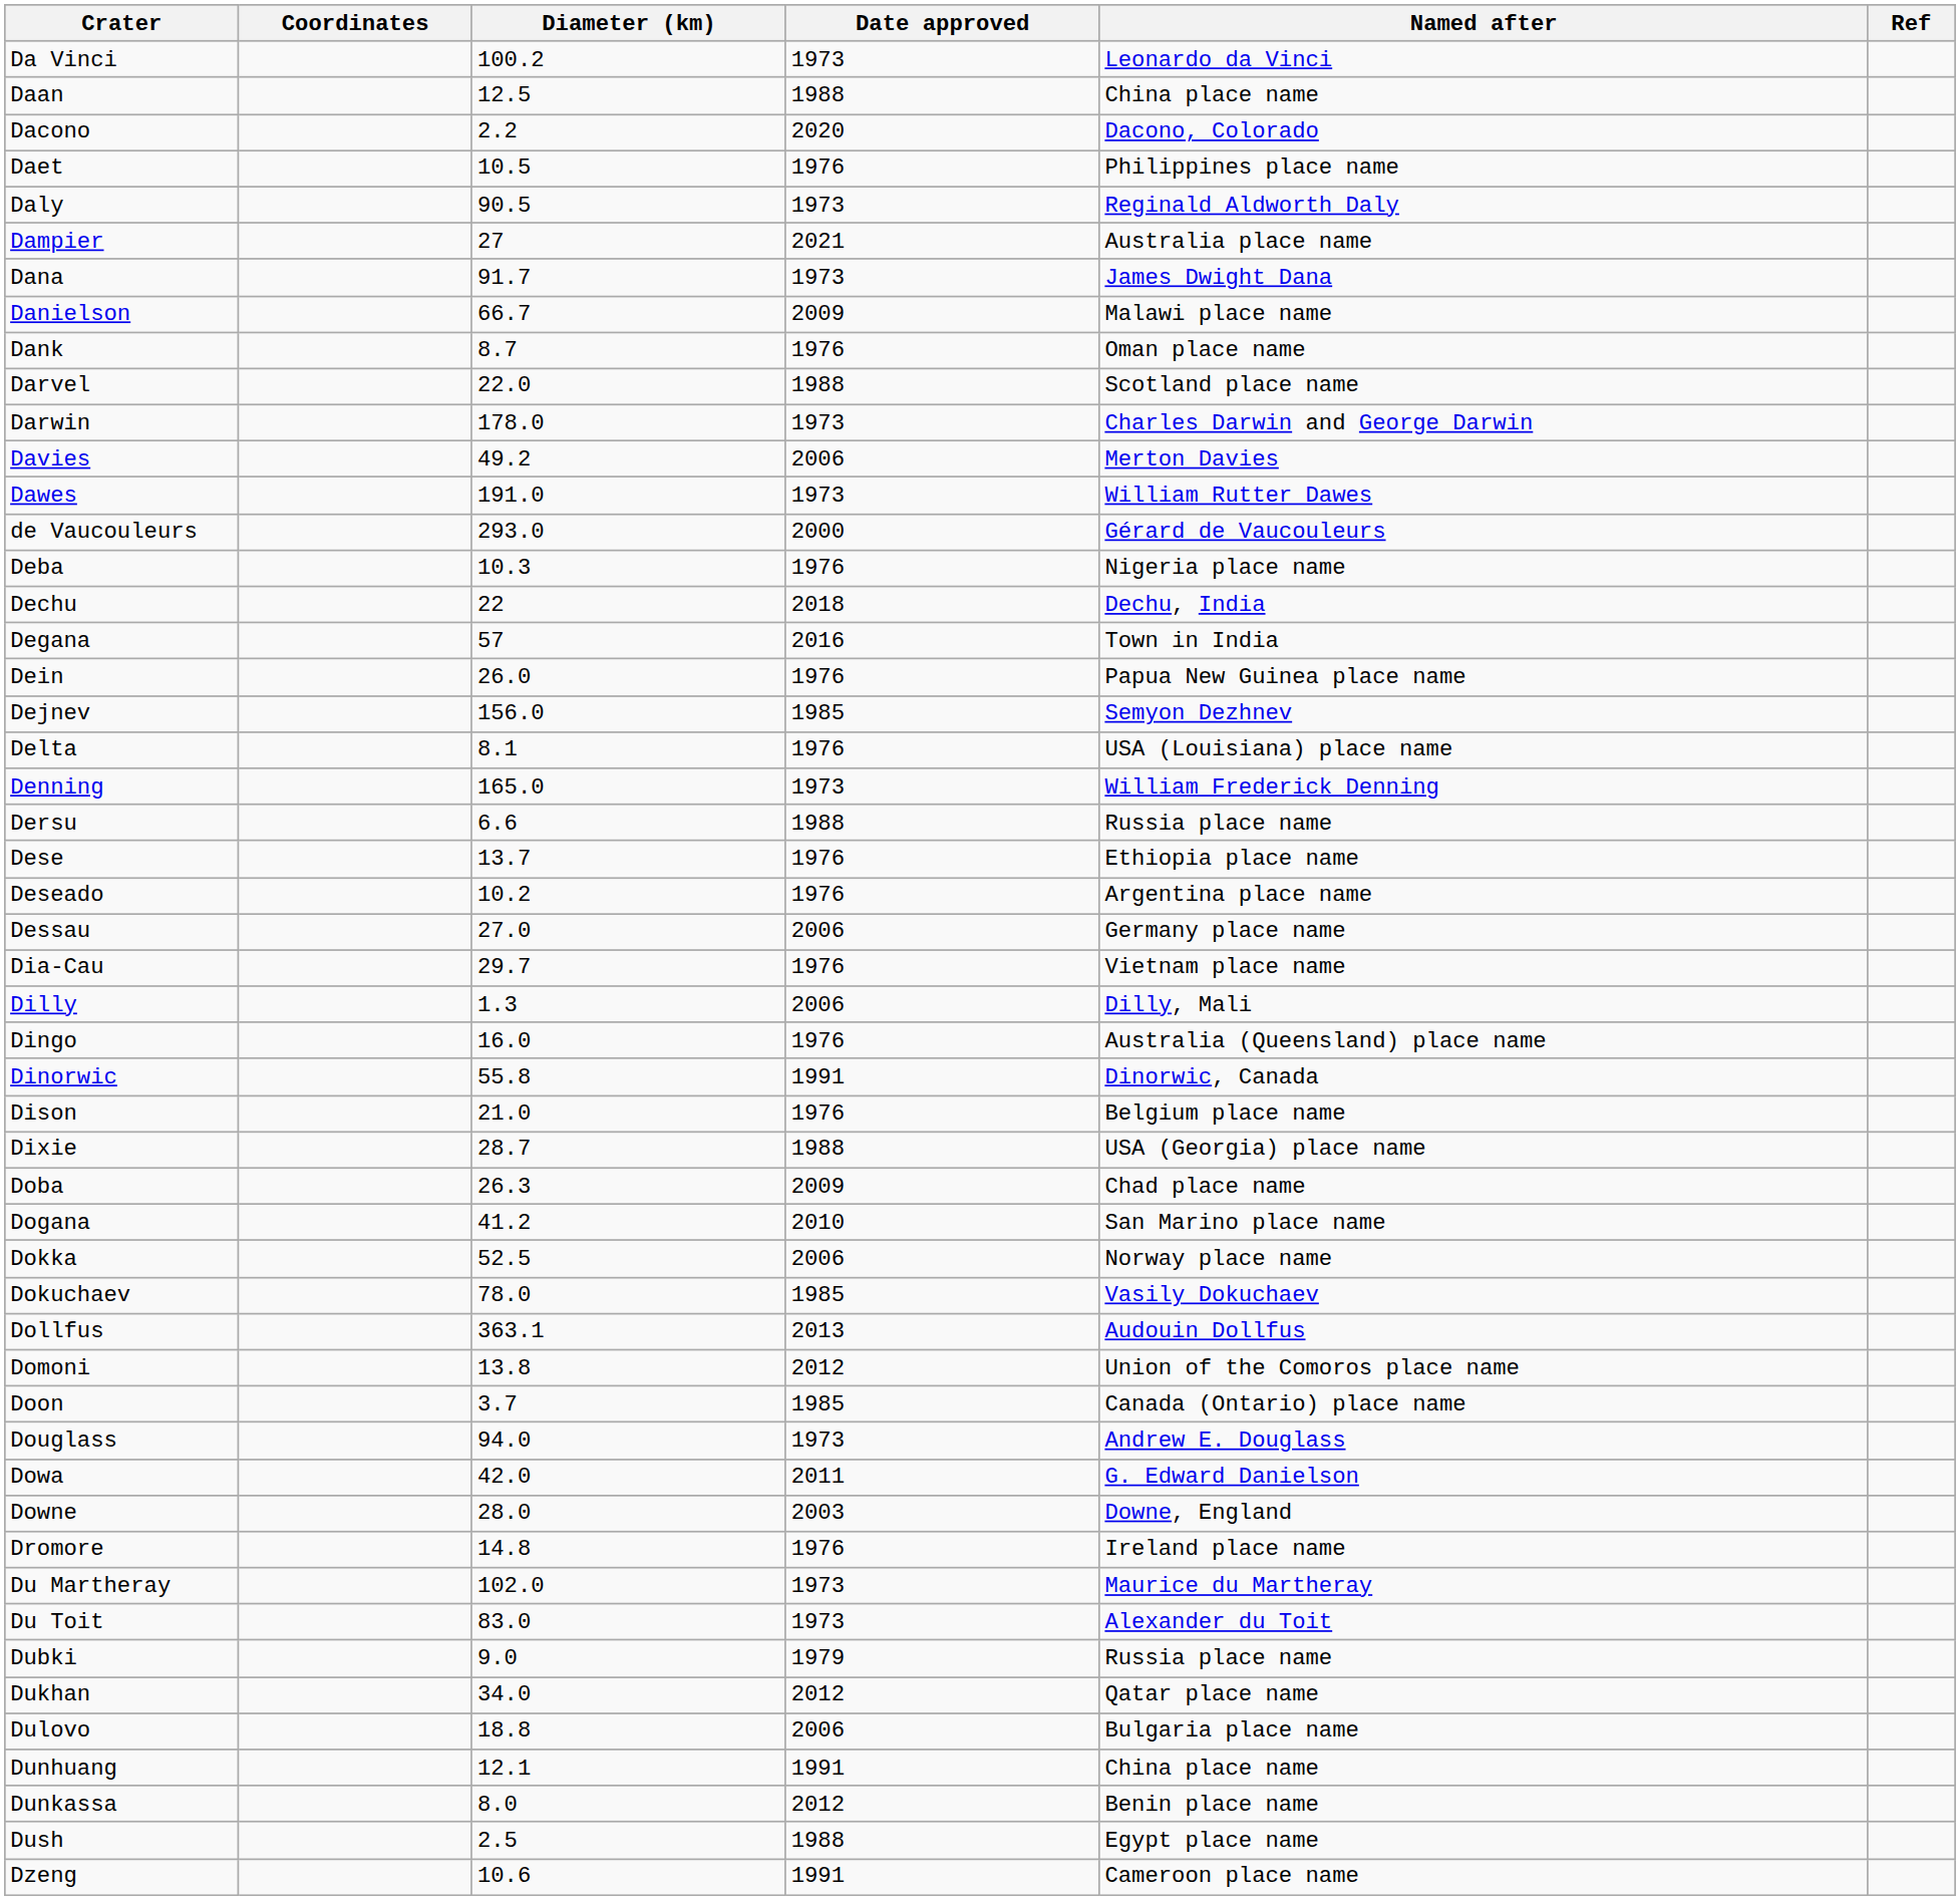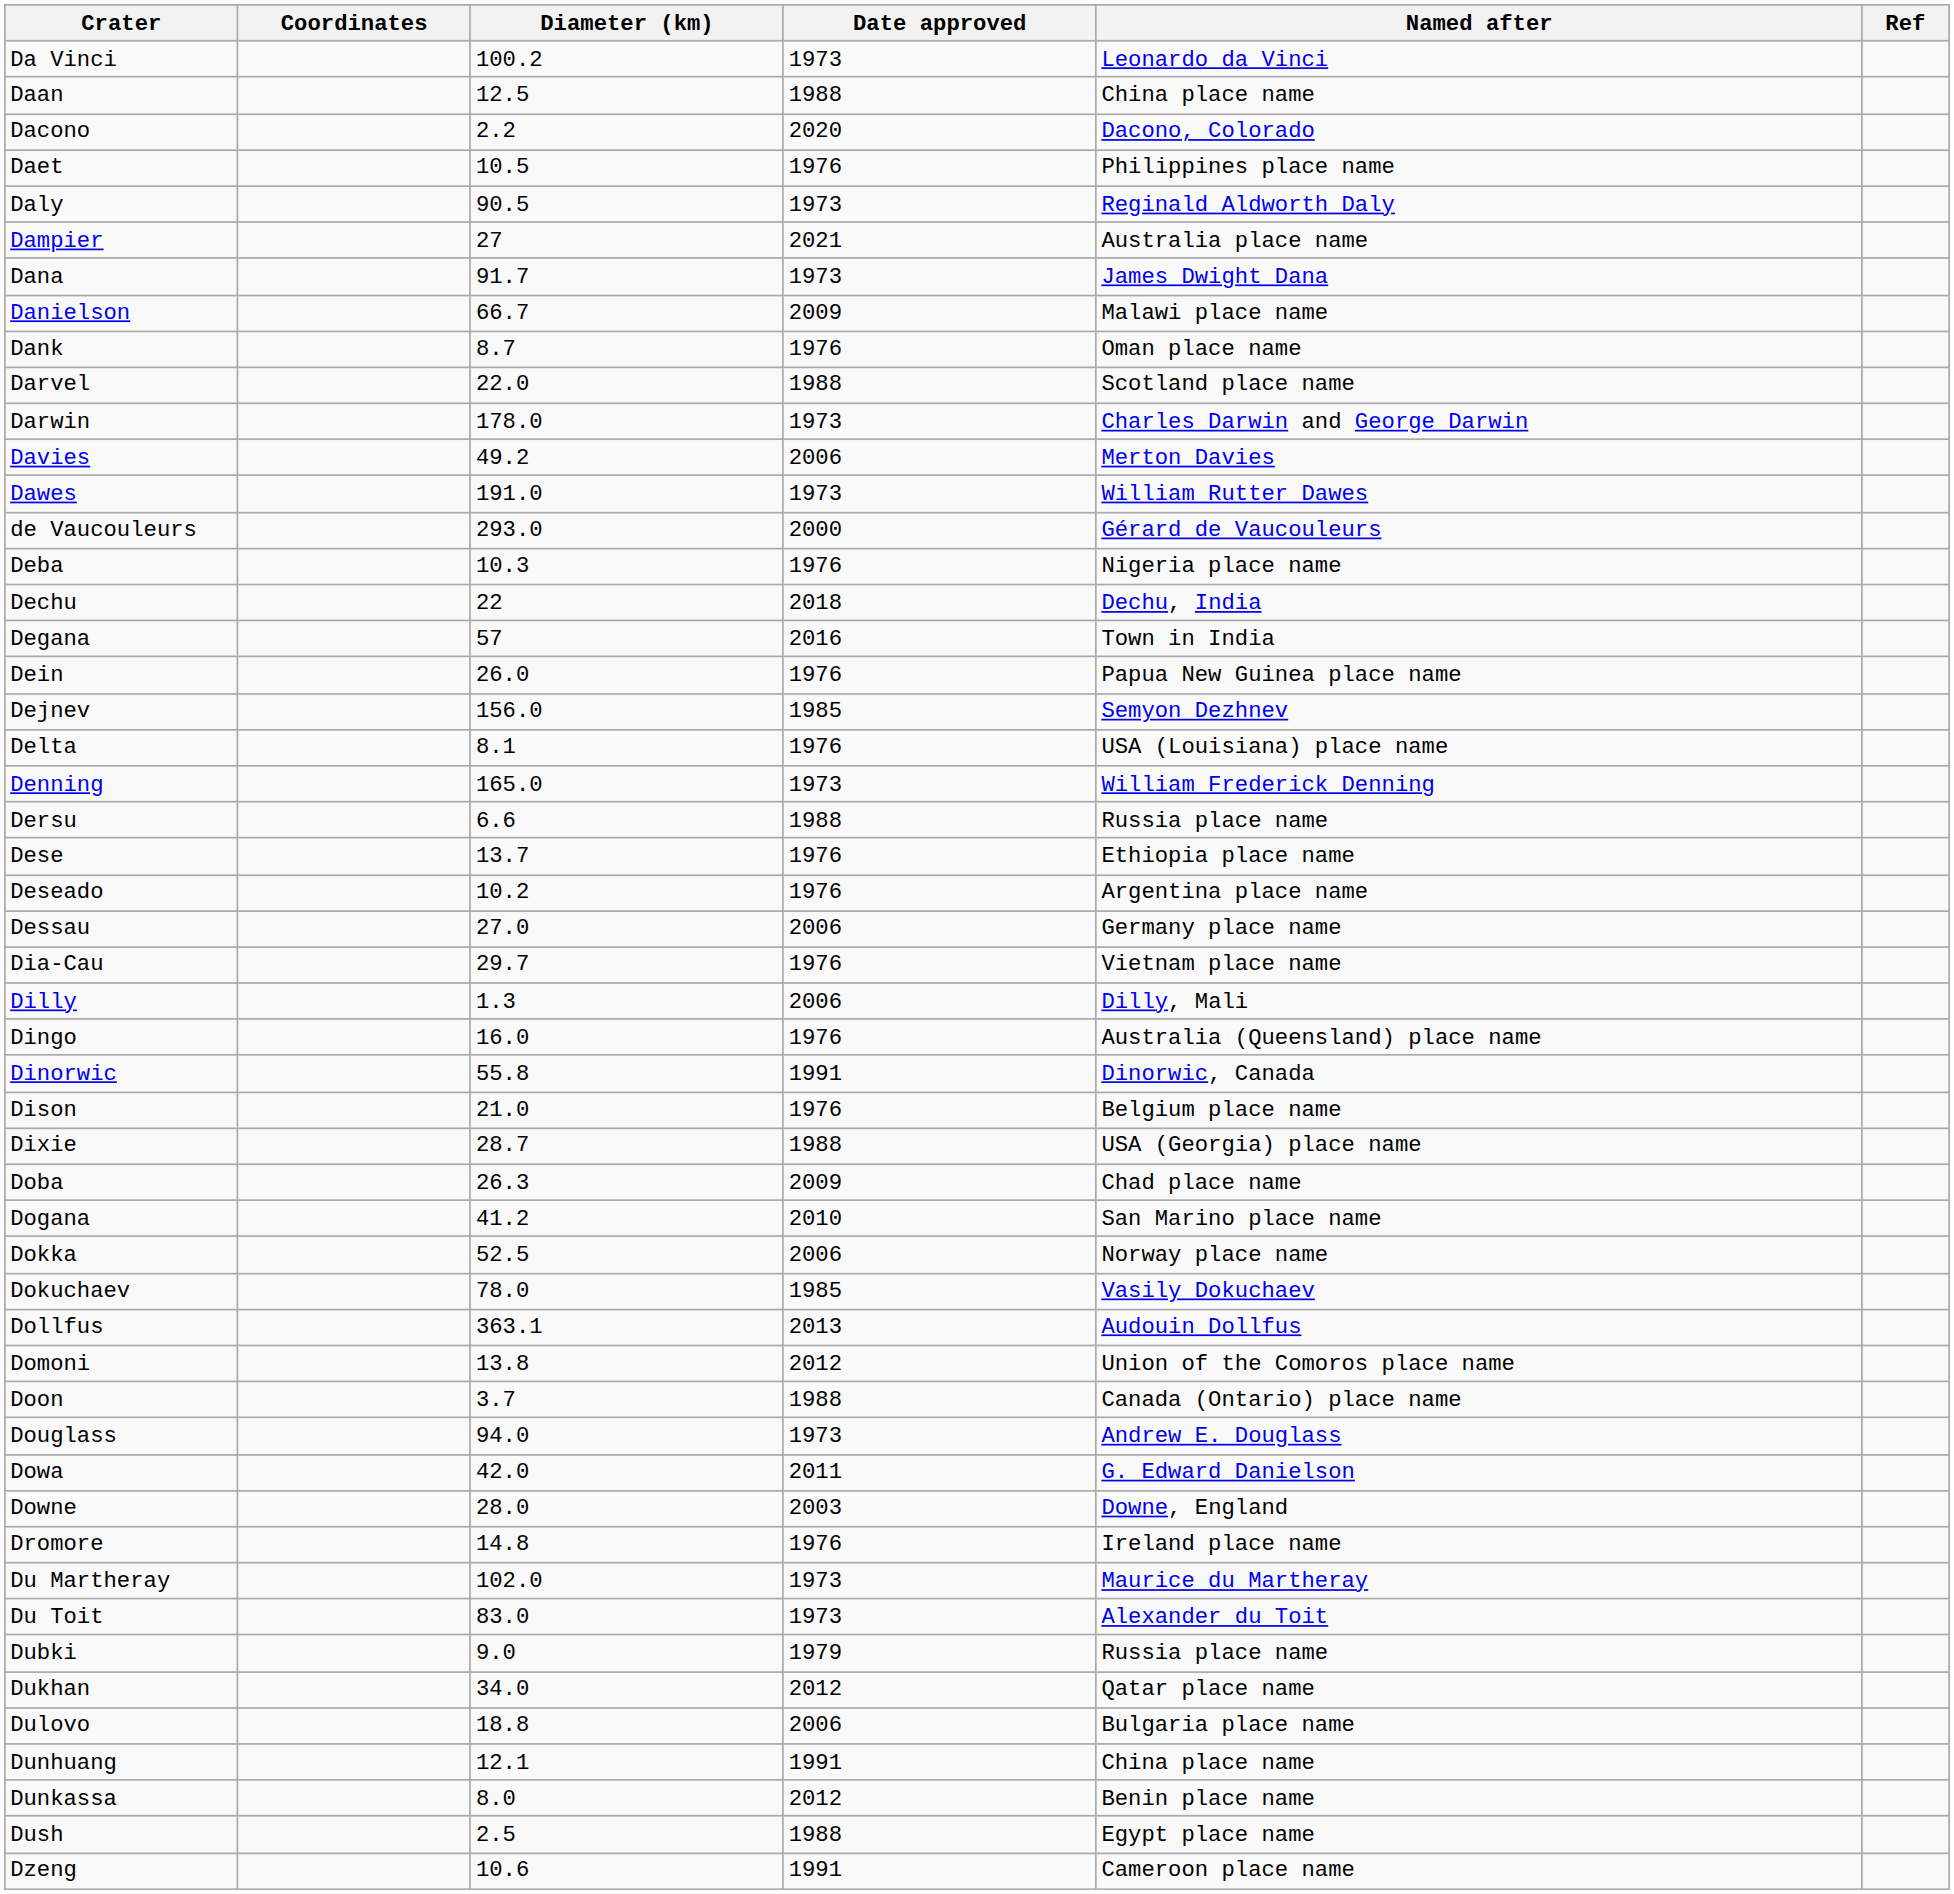Doon | Date approved: 1985 -> 1988
